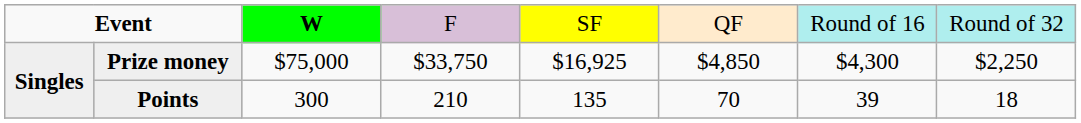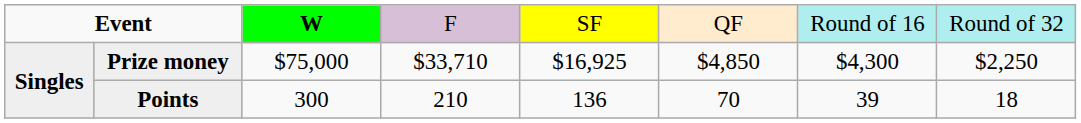Prize money | column 4: $33,750 -> $33,710
Points | column 5: 135 -> 136
